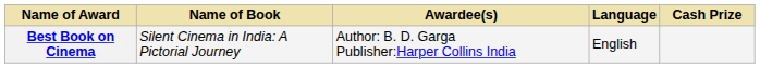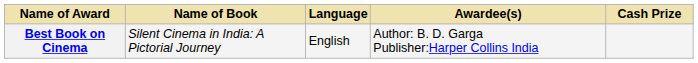columns swapped: Language <-> Awardee(s)
